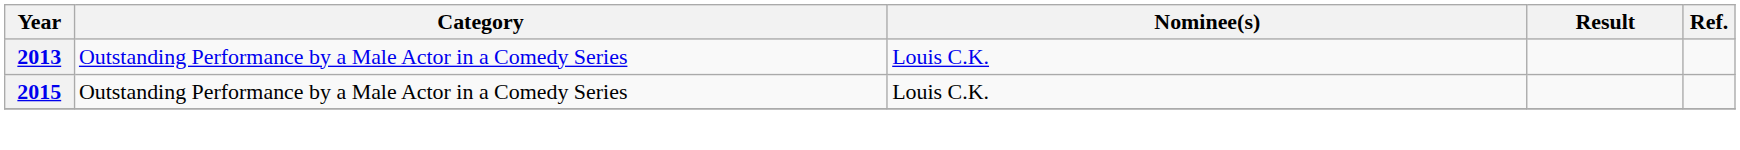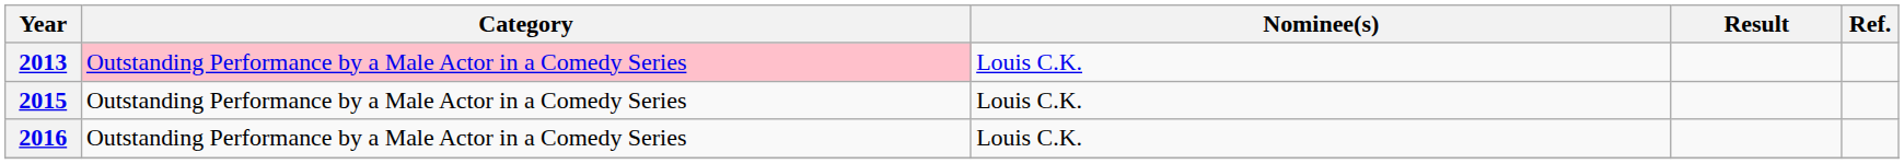2013 | Category: no background -> pink background
+ row: 2016 | Outstanding Performance by a Male Actor in a Comedy Series | Louis C.K.
